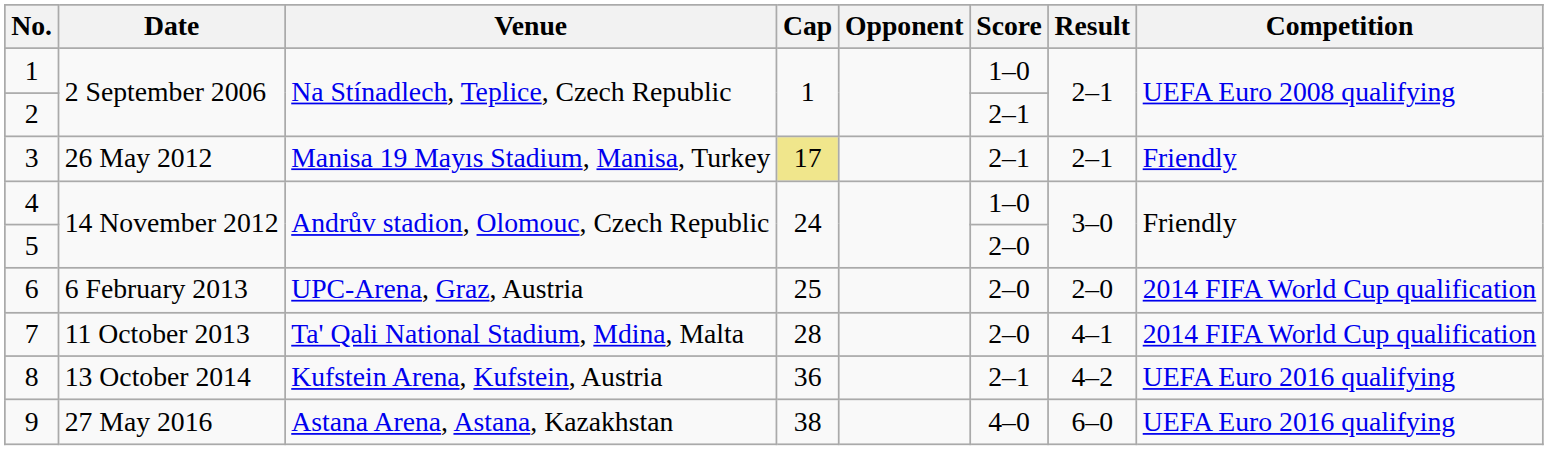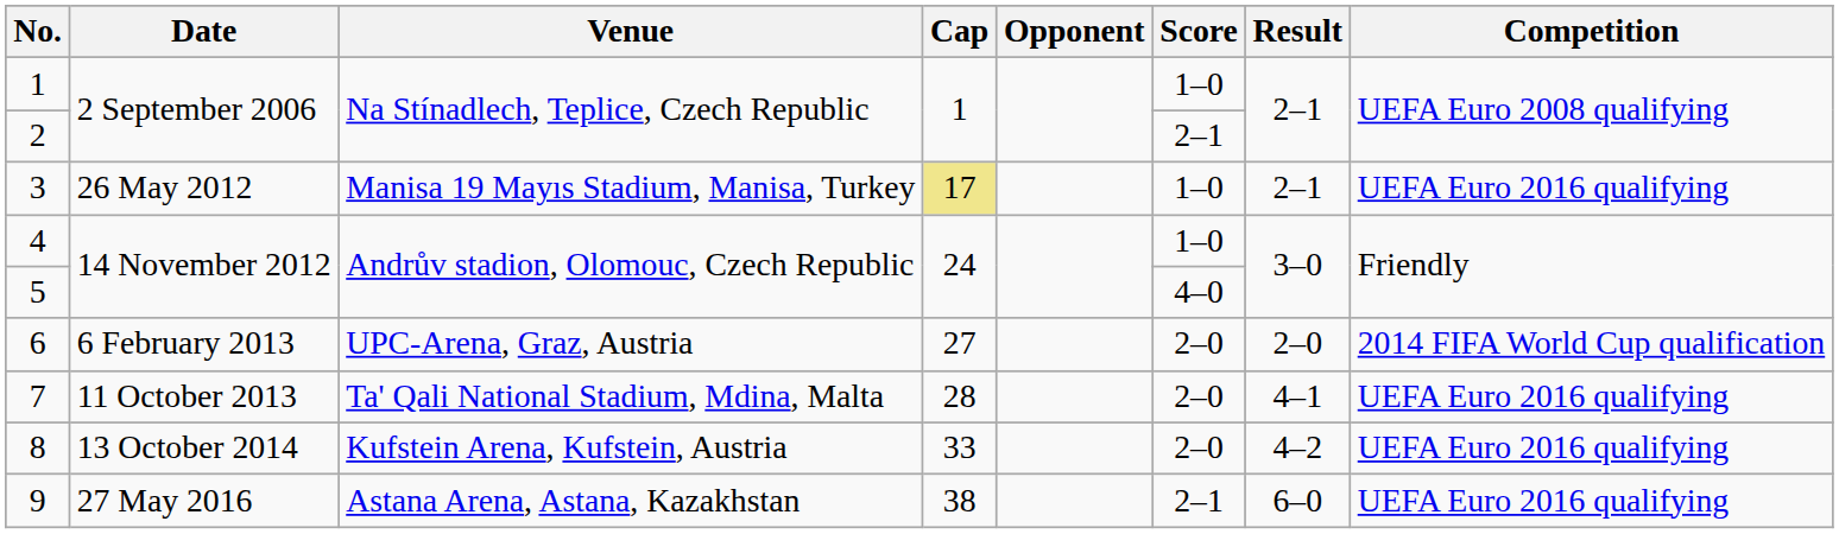3 | Score: 2–1 -> 1–0
3 | Competition: Friendly -> UEFA Euro 2016 qualifying
5 | Score: 2–0 -> 4–0
6 | Cap: 25 -> 27
7 | Competition: 2014 FIFA World Cup qualification -> UEFA Euro 2016 qualifying
8 | Cap: 36 -> 33
8 | Score: 2–1 -> 2–0
9 | Score: 4–0 -> 2–1
